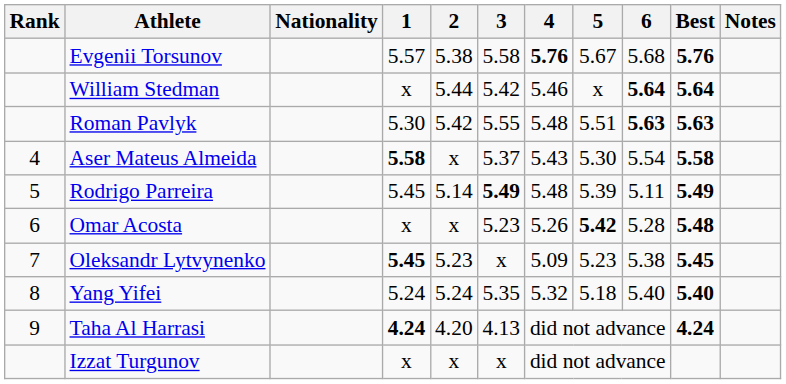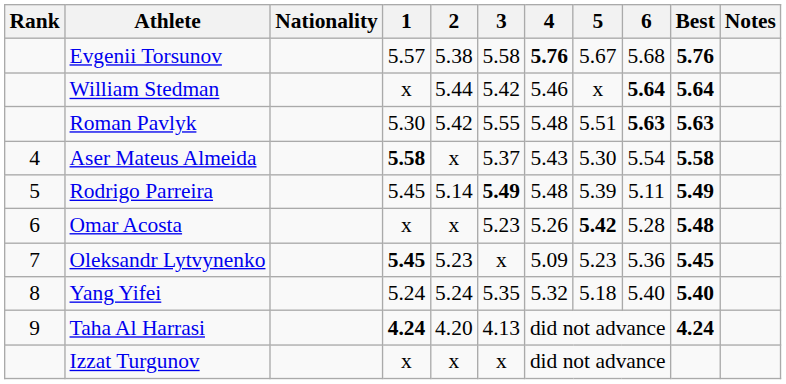Oleksandr Lytvynenko | 6: 5.38 -> 5.36
